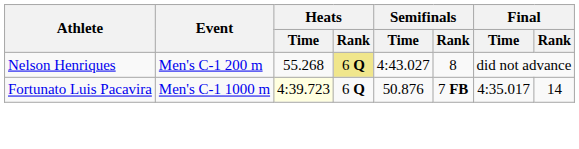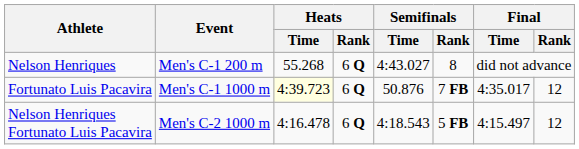Nelson Henriques | Heats / Rank: khaki background -> no background
Fortunato Luis Pacavira | Final / Rank: 14 -> 12
+ row: Nelson Henriques Fortunato Luis Pacavira | Men's C-2 1000 m | 4:16.478 | 6 Q | 4:18.543 | 5 FB | 4:15.497 | 12
